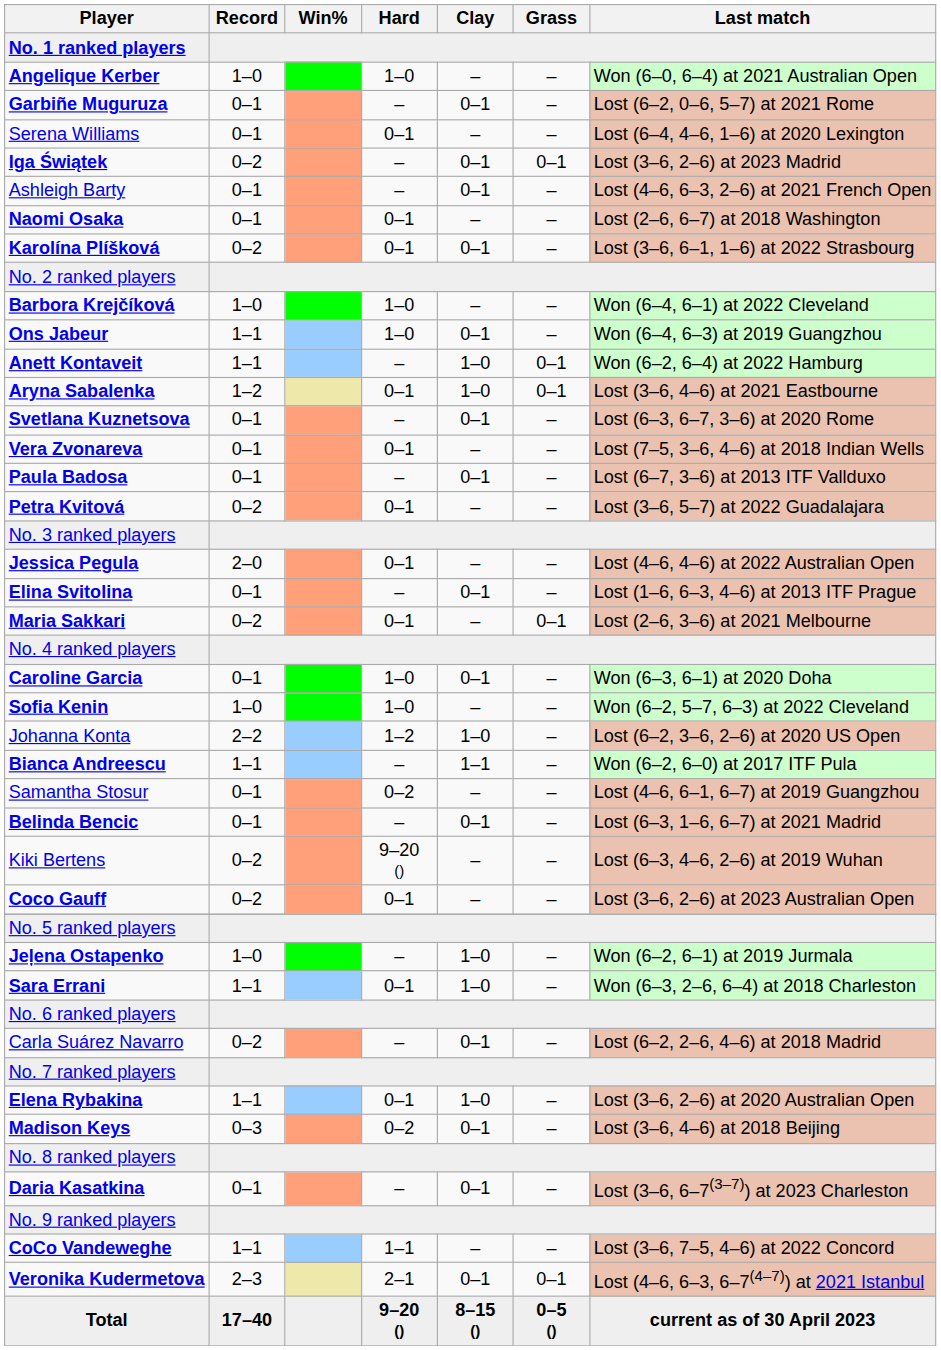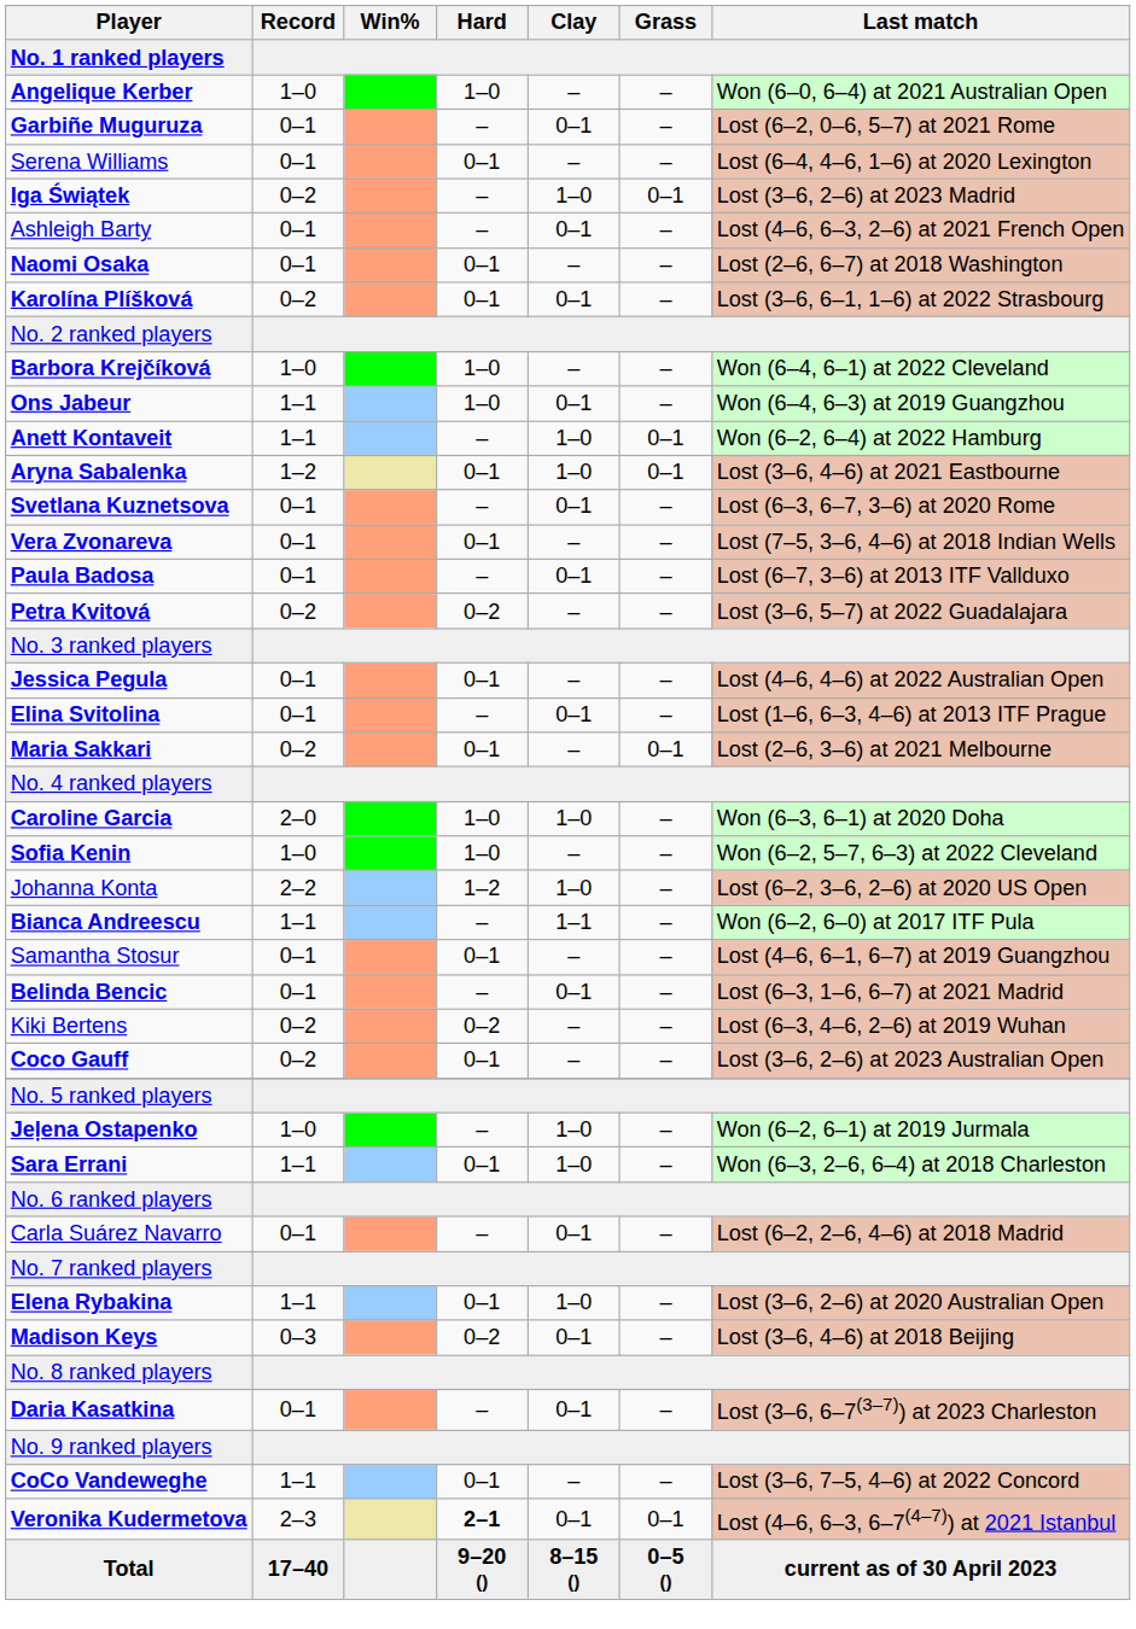Iga Świątek | Clay: 0–1 -> 1–0
Petra Kvitová | Hard: 0–1 -> 0–2
Jessica Pegula | Record: 2–0 -> 0–1
Caroline Garcia | Record: 0–1 -> 2–0
Caroline Garcia | Clay: 0–1 -> 1–0
Samantha Stosur | Hard: 0–2 -> 0–1
Kiki Bertens | Hard: 9–20 () -> 0–2
Carla Suárez Navarro | Record: 0–2 -> 0–1
CoCo Vandeweghe | Hard: 1–1 -> 0–1
Veronika Kudermetova | Hard: normal -> bold
